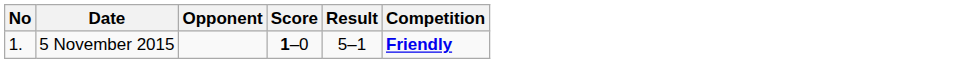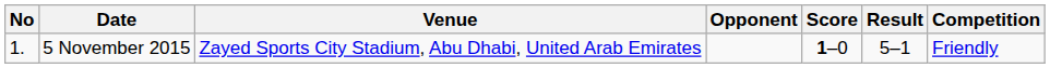+ column: Venue | Zayed Sports City Stadium, Abu Dhabi, United Arab Emirates
5 November 2015 | Competition: bold -> normal
